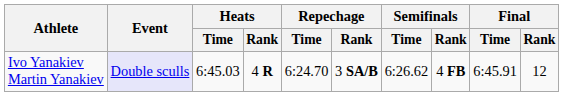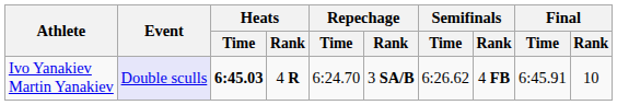Ivo Yanakiev Martin Yanakiev | Heats / Time: normal -> bold
Ivo Yanakiev Martin Yanakiev | Final / Rank: 12 -> 10
